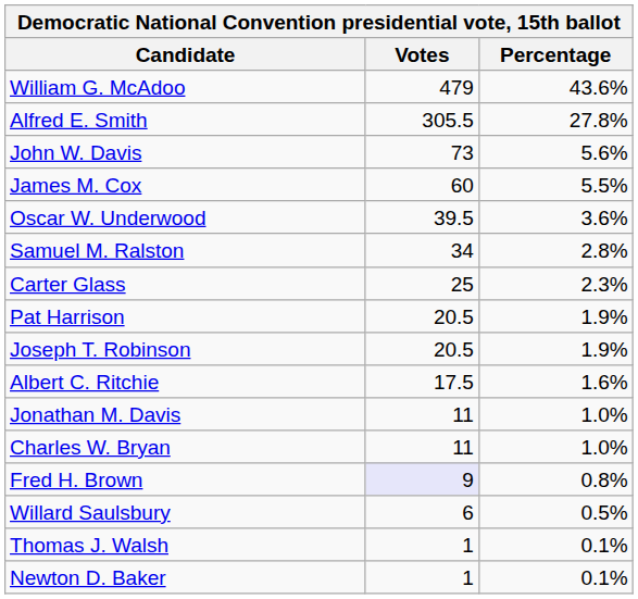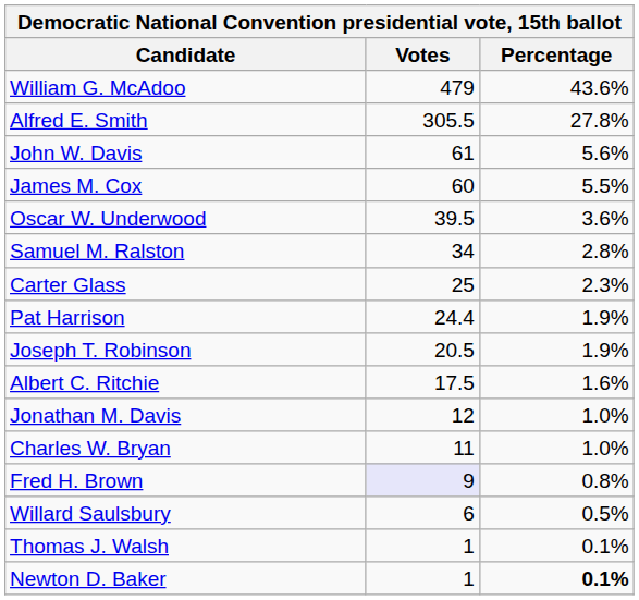John W. Davis | Votes: 73 -> 61
Pat Harrison | Votes: 20.5 -> 24.4
Jonathan M. Davis | Votes: 11 -> 12
Newton D. Baker | Percentage: normal -> bold
